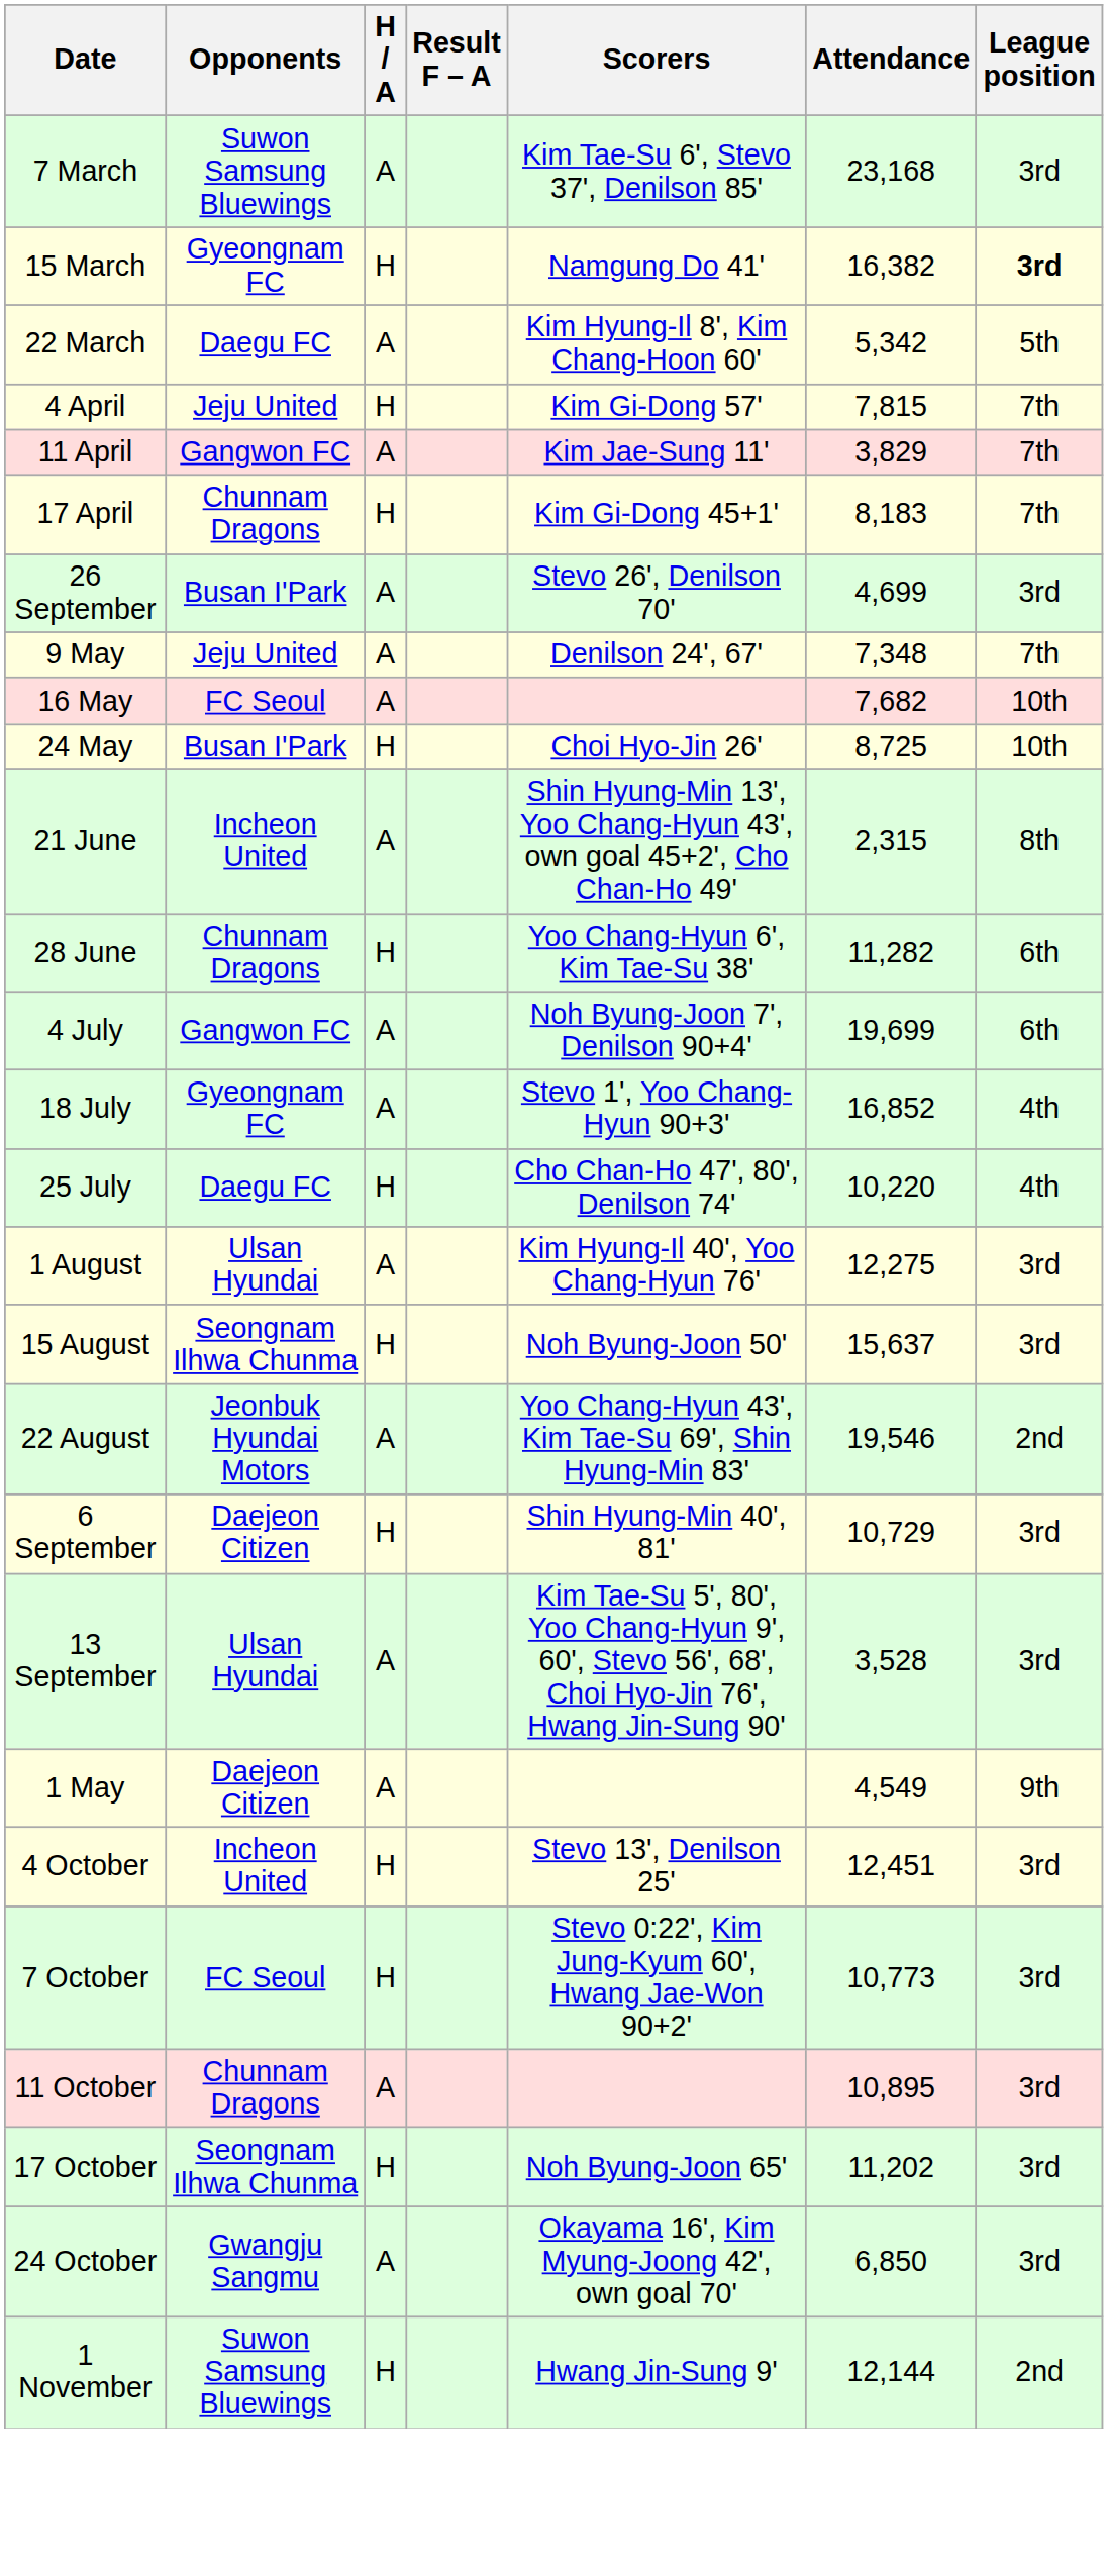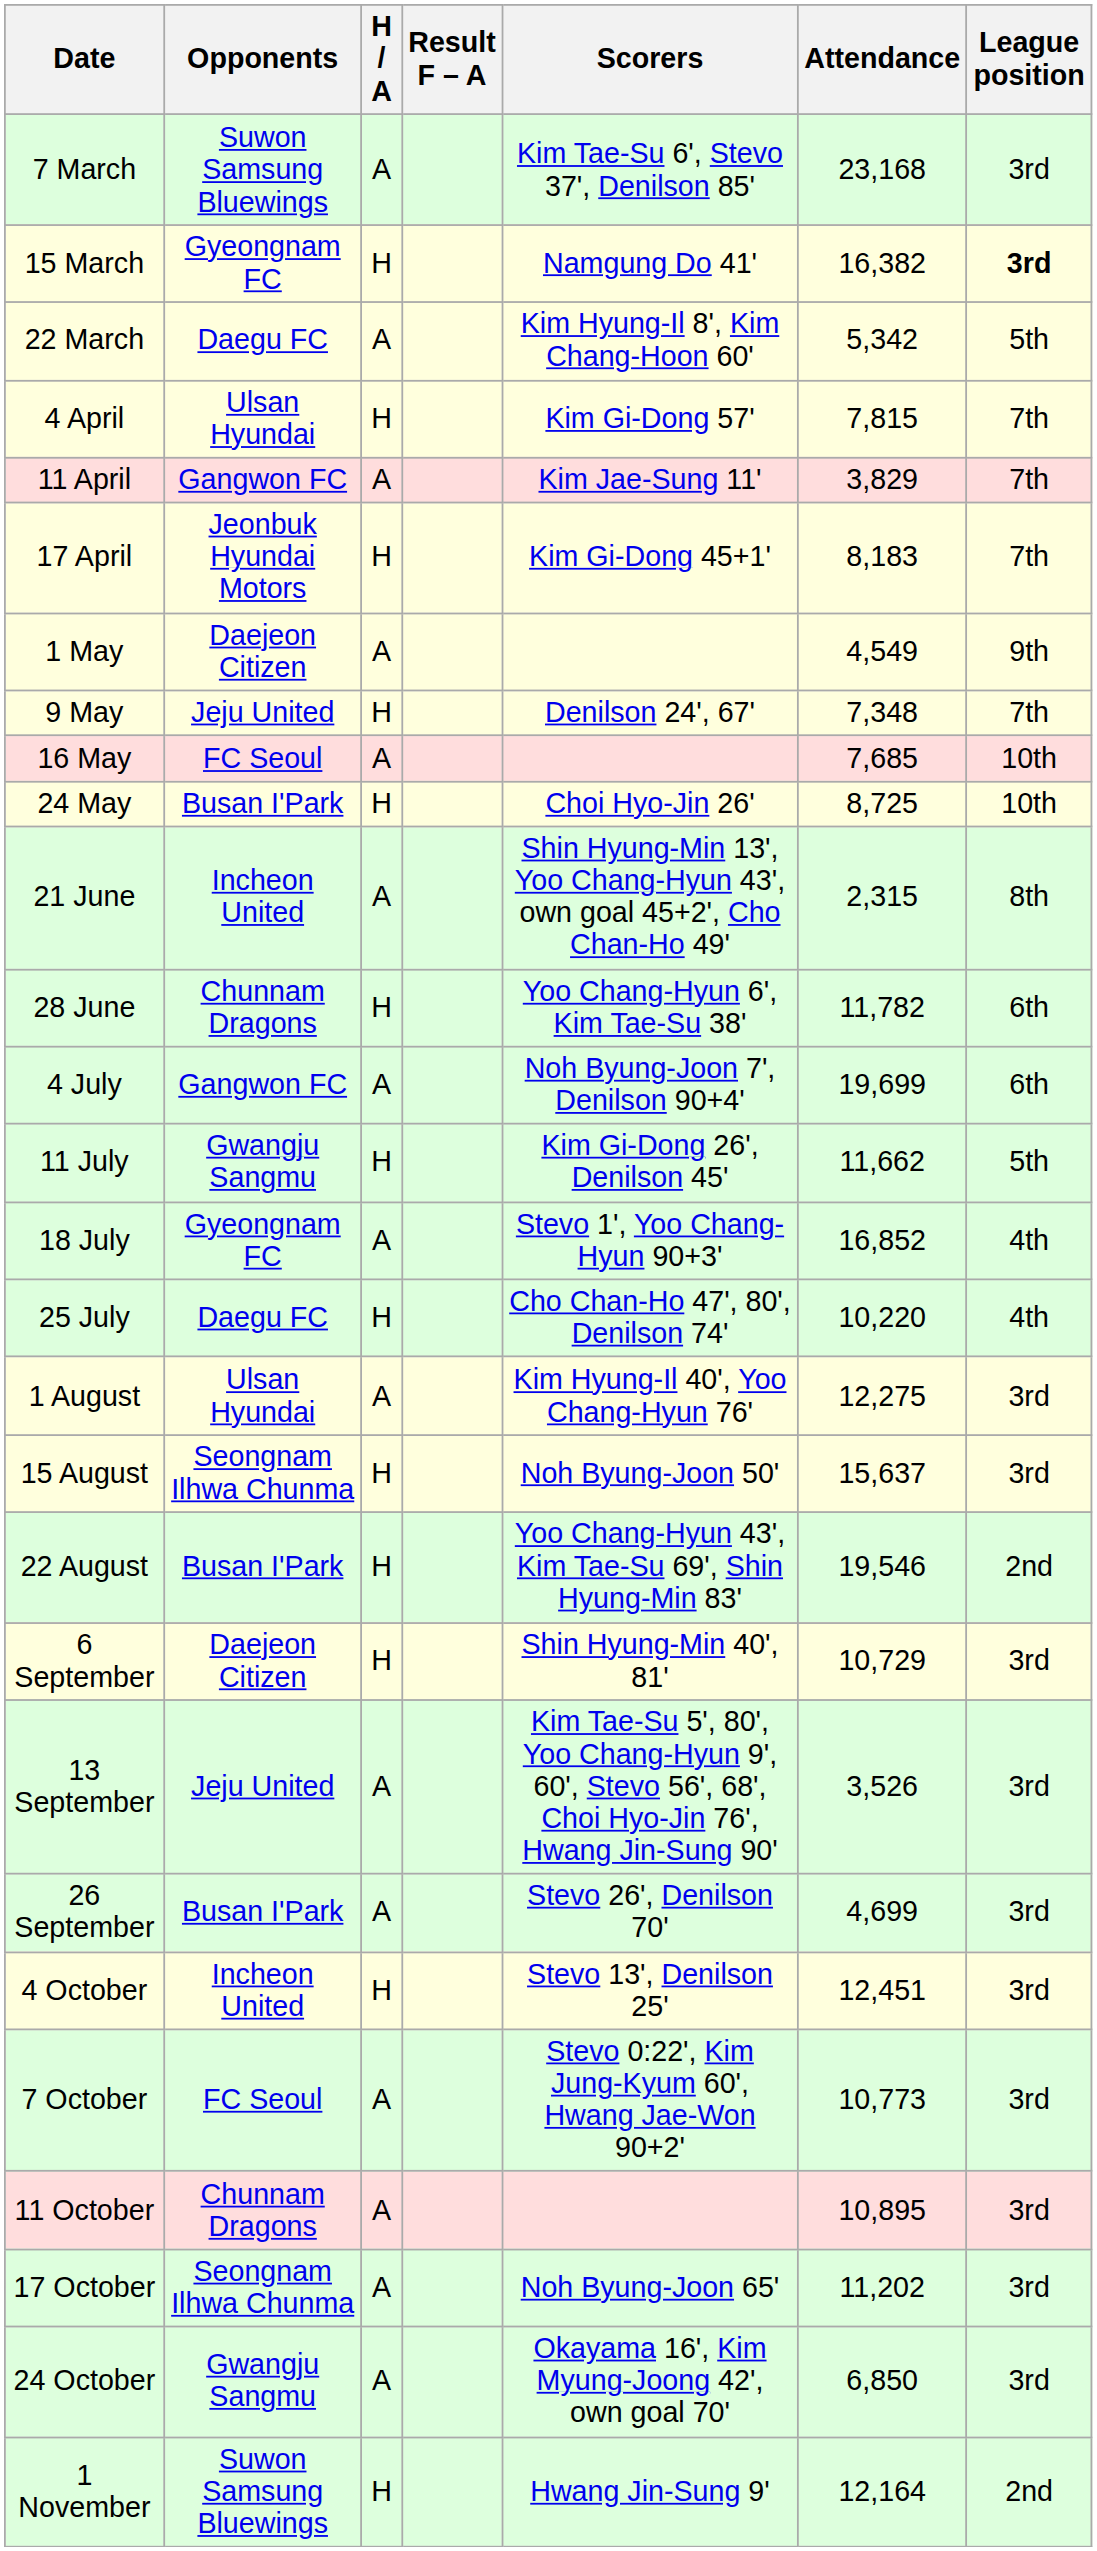4 April | Opponents: Jeju United -> Ulsan Hyundai
17 April | Opponents: Chunnam Dragons -> Jeonbuk Hyundai Motors
rows swapped: 1 May <-> 26 September
9 May | H / A: A -> H
16 May | Attendance: 7,682 -> 7,685
28 June | Attendance: 11,282 -> 11,782
+ row: 11 July | Gwangju Sangmu | H | Kim Gi-Dong 26', Denilson 45' | 11,662 | 5th
22 August | Opponents: Jeonbuk Hyundai Motors -> Busan I'Park
22 August | H / A: A -> H
13 September | Opponents: Ulsan Hyundai -> Jeju United
13 September | Attendance: 3,528 -> 3,526
7 October | H / A: H -> A
17 October | H / A: H -> A
1 November | Attendance: 12,144 -> 12,164
